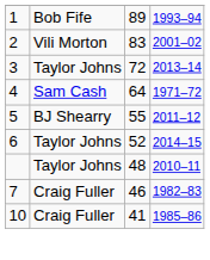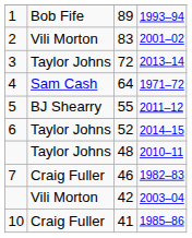+ row: Vili Morton | 42 | 2003–04
